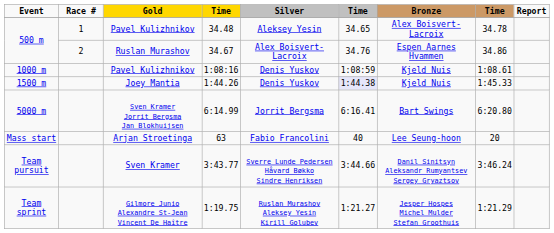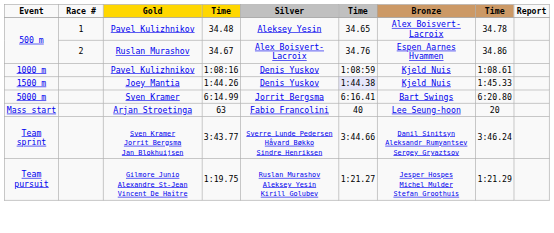6:14.99 | Gold: Sven Kramer Jorrit Bergsma Jan Blokhuijsen -> Sven Kramer
3:43.77 | Event: Team pursuit -> Team sprint
3:43.77 | Gold: Sven Kramer -> Sven Kramer Jorrit Bergsma Jan Blokhuijsen
1:19.75 | Event: Team sprint -> Team pursuit
